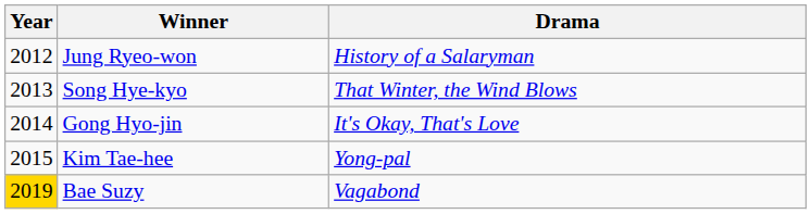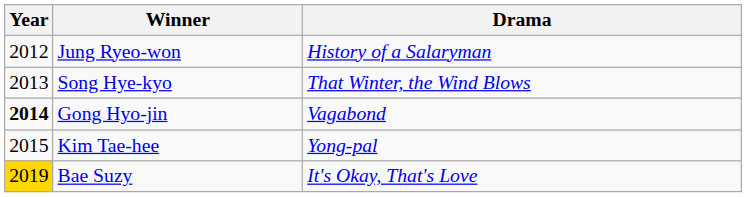Gong Hyo-jin | Year: normal -> bold
Gong Hyo-jin | Drama: It's Okay, That's Love -> Vagabond
Bae Suzy | Drama: Vagabond -> It's Okay, That's Love
